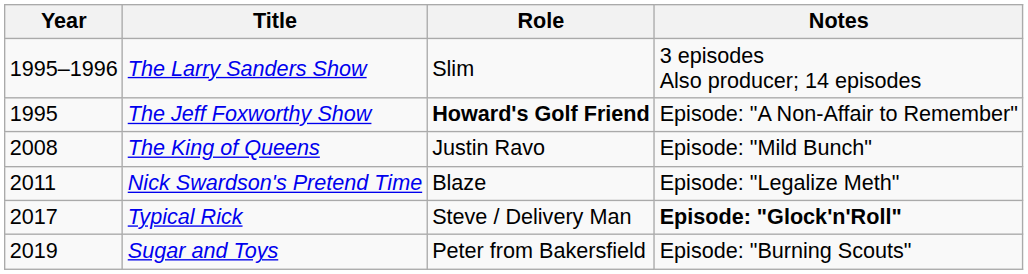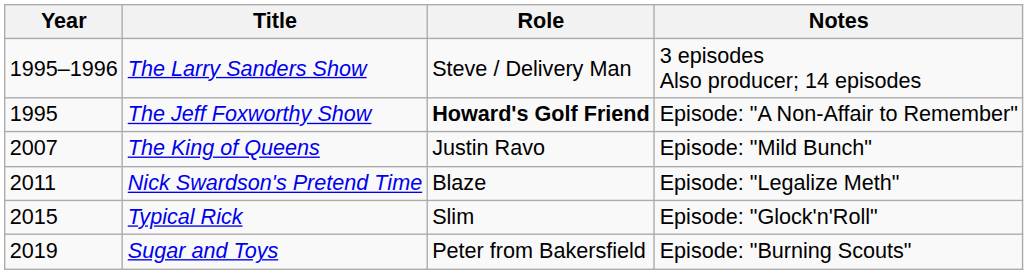The Larry Sanders Show | Role: Slim -> Steve / Delivery Man
The King of Queens | Year: 2008 -> 2007
Typical Rick | Year: 2017 -> 2015
Typical Rick | Role: Steve / Delivery Man -> Slim
Typical Rick | Notes: bold -> normal
